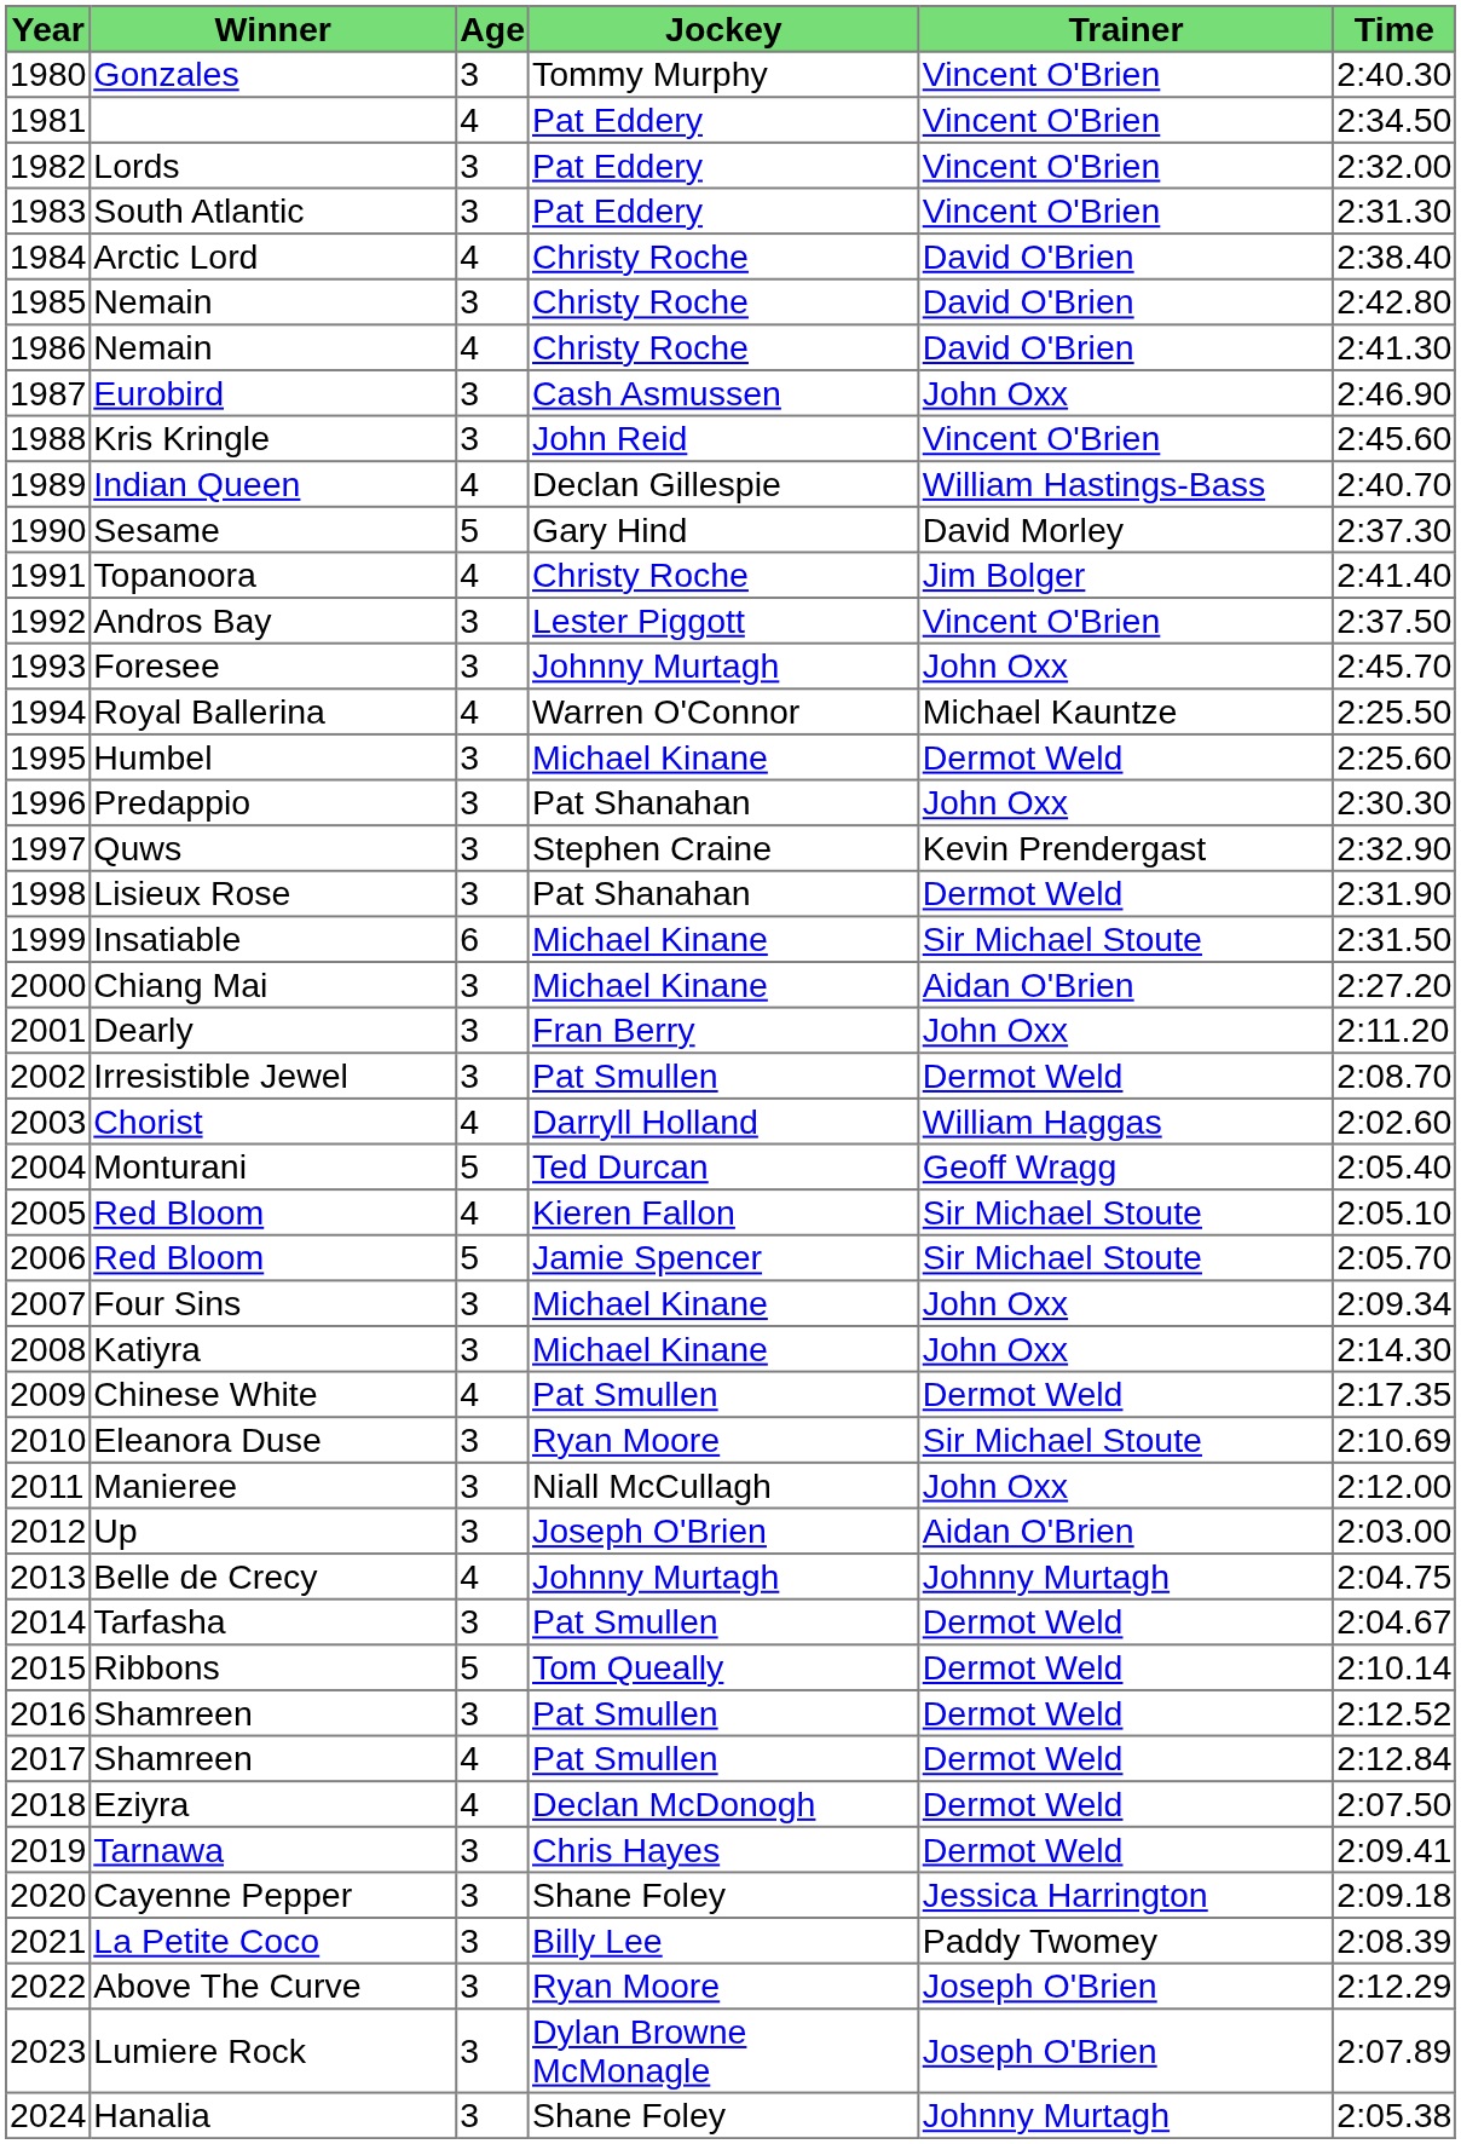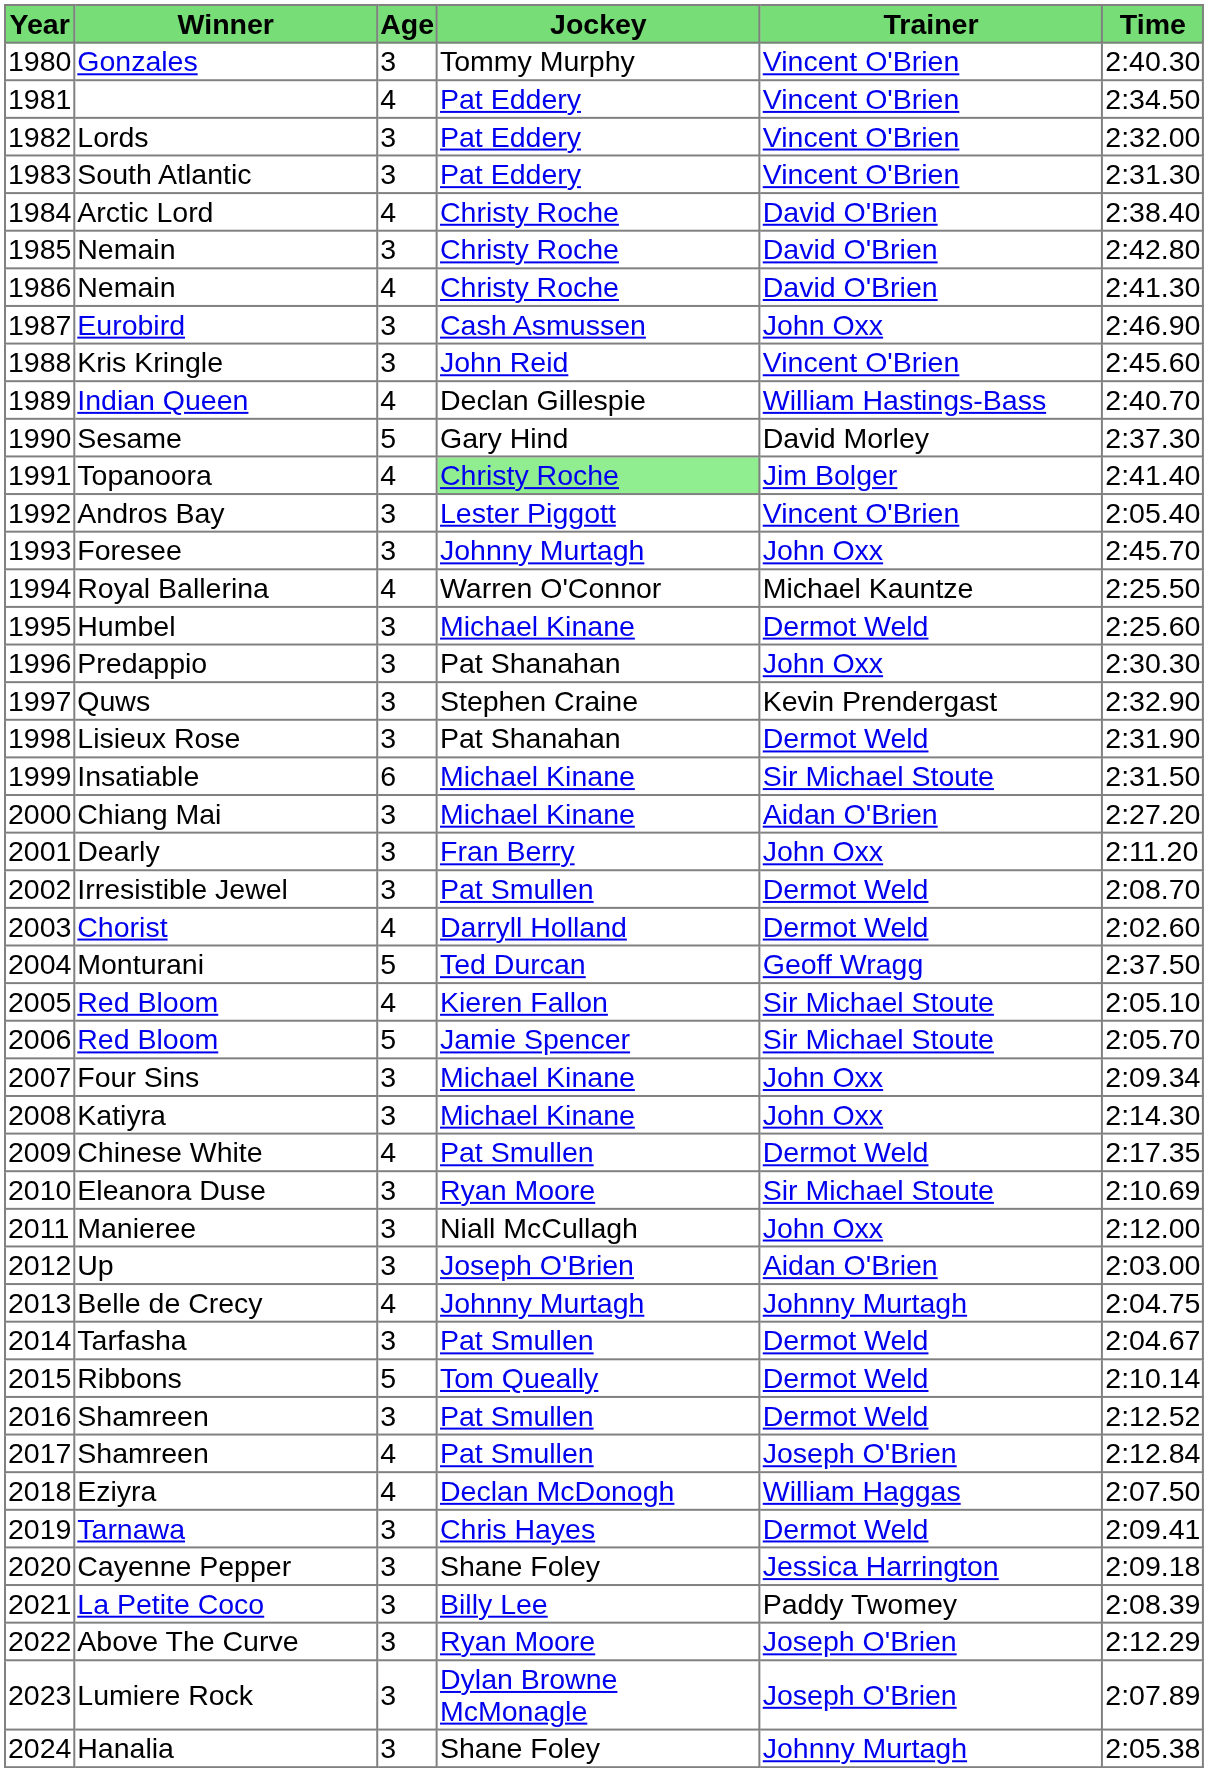Topanoora | Jockey: no background -> lightgreen background
Andros Bay | Time: 2:37.50 -> 2:05.40
Chorist | Trainer: William Haggas -> Dermot Weld
Monturani | Time: 2:05.40 -> 2:37.50
2017 / Shamreen | Trainer: Dermot Weld -> Joseph O'Brien
Eziyra | Trainer: Dermot Weld -> William Haggas
